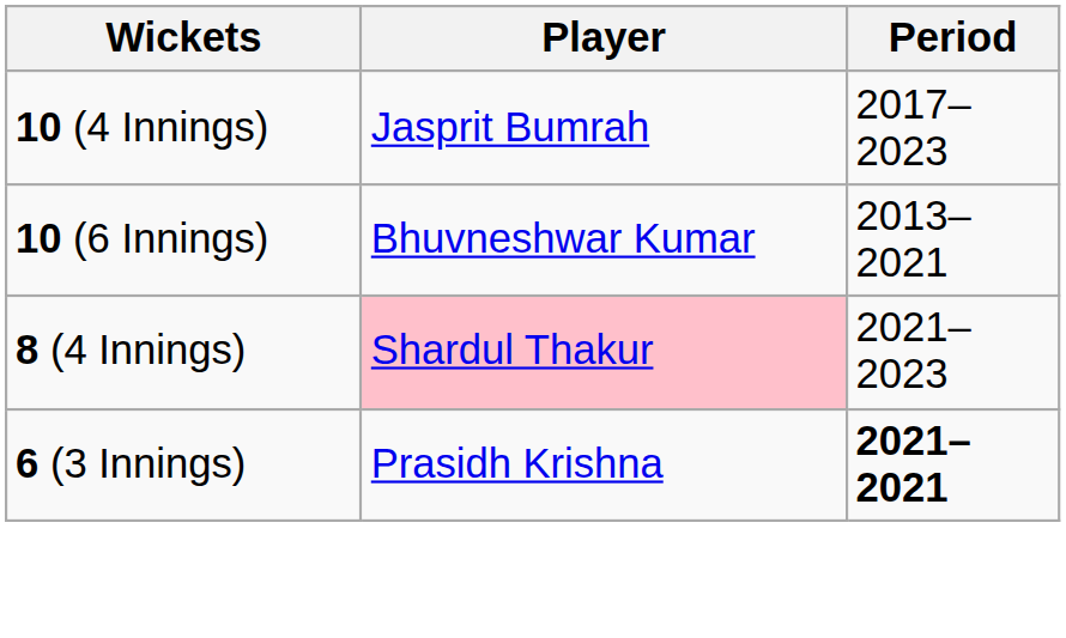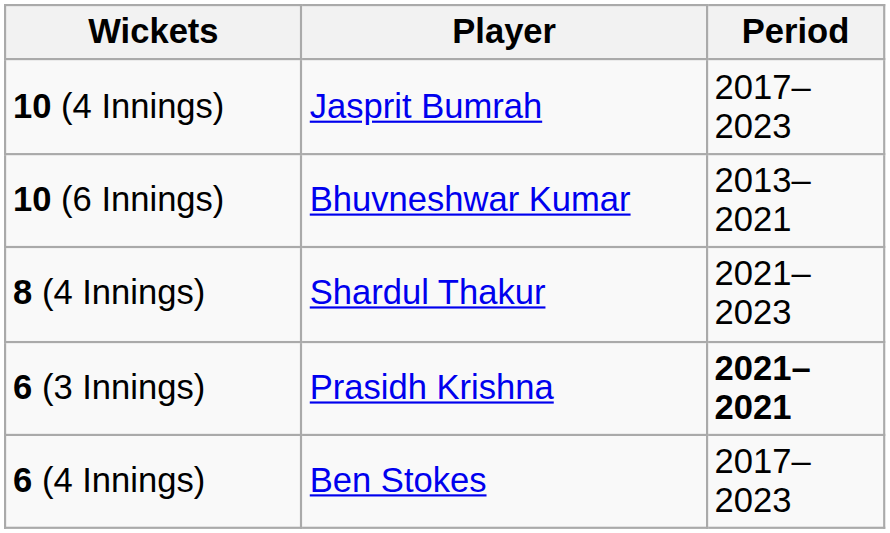8 (4 Innings) | Player: pink background -> no background
+ row: 6 (4 Innings) | Ben Stokes | 2017–2023
